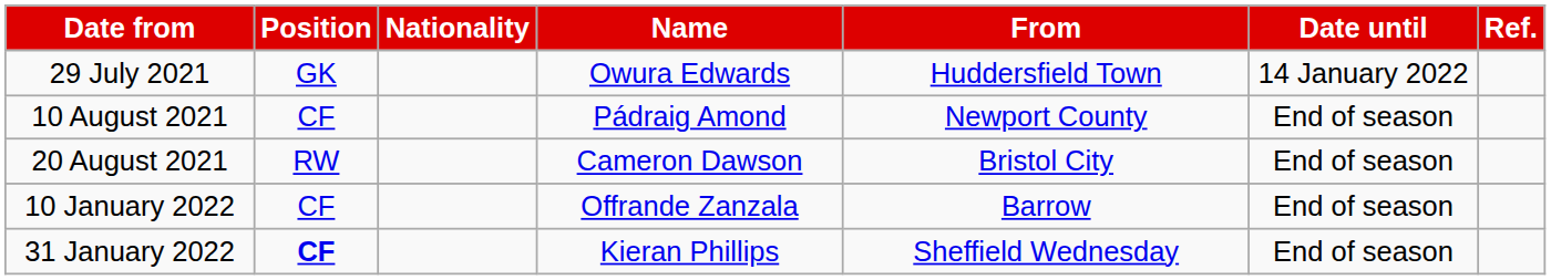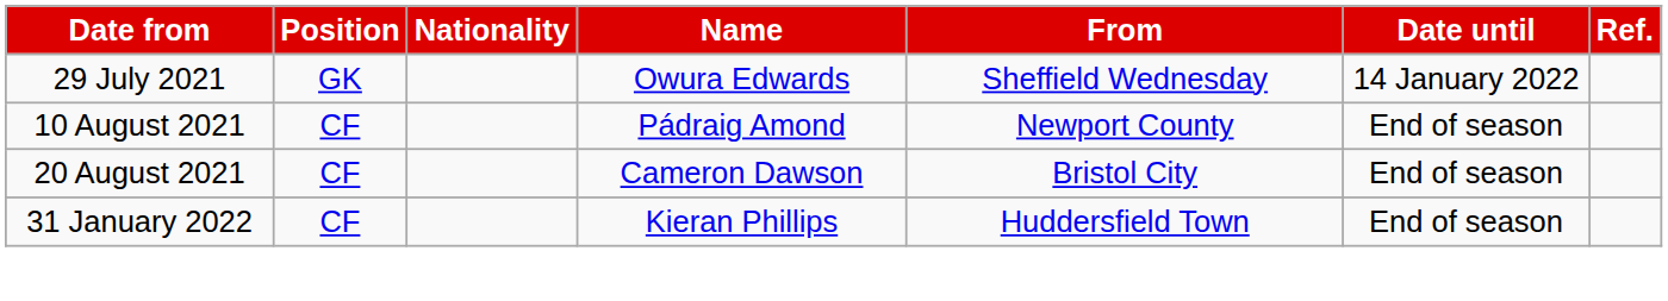29 July 2021 | From: Huddersfield Town -> Sheffield Wednesday
20 August 2021 | Position: RW -> CF
- row: 10 January 2022 | CF | Offrande Zanzala | Barrow | End of season
31 January 2022 | Position: bold -> normal
31 January 2022 | From: Sheffield Wednesday -> Huddersfield Town
